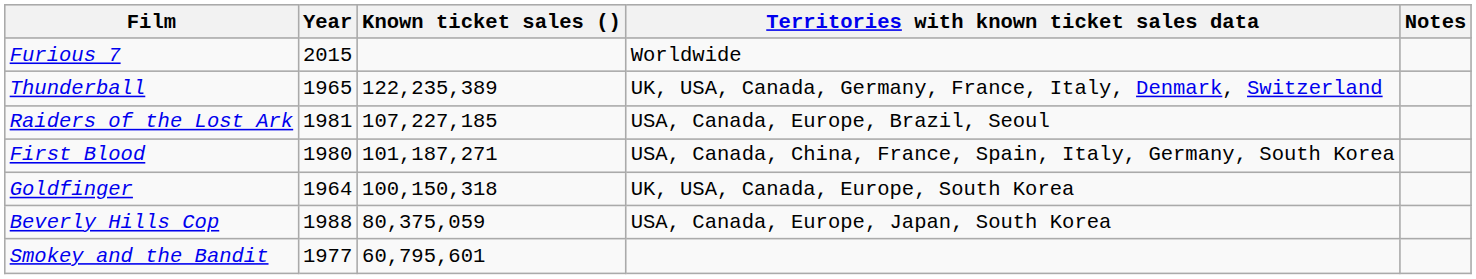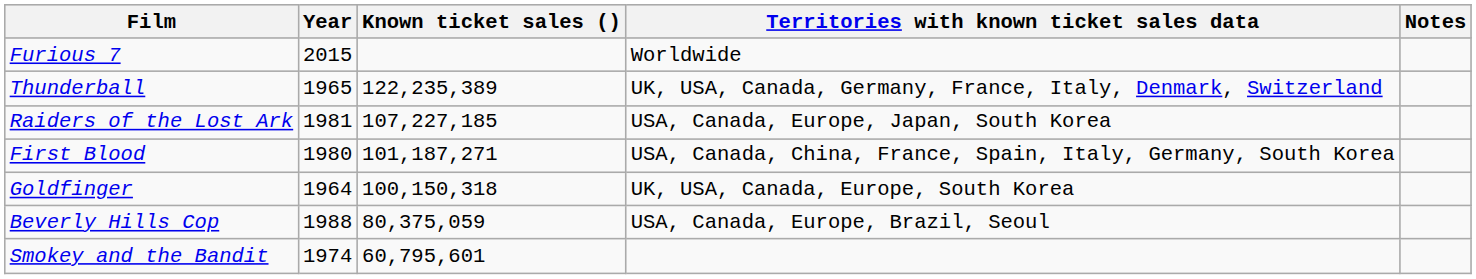Raiders of the Lost Ark | Territories with known ticket sales data: USA, Canada, Europe, Brazil, Seoul -> USA, Canada, Europe, Japan, South Korea
Beverly Hills Cop | Territories with known ticket sales data: USA, Canada, Europe, Japan, South Korea -> USA, Canada, Europe, Brazil, Seoul
Smokey and the Bandit | Year: 1977 -> 1974
